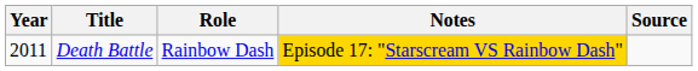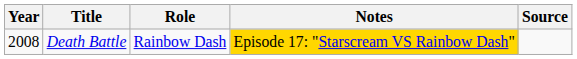Death Battle | Year: 2011 -> 2008
